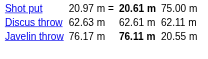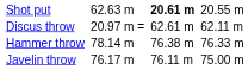Shot put | column 3: 20.97 m = -> 62.63 m
Shot put | column 7: 75.00 m -> 20.55 m
Discus throw | column 3: 62.63 m -> 20.97 m =
+ row: Hammer throw | 78.14 m | 76.38 m | 76.33 m
Javelin throw | column 5: bold -> normal
Javelin throw | column 7: 20.55 m -> 75.00 m
